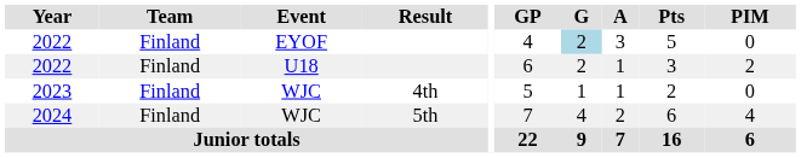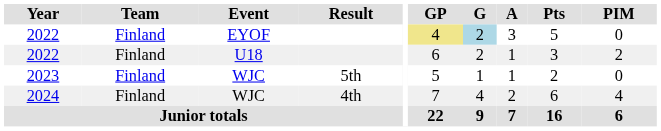2022 / EYOF | GP: no background -> khaki background
2023 | Result: 4th -> 5th
2024 | Result: 5th -> 4th
